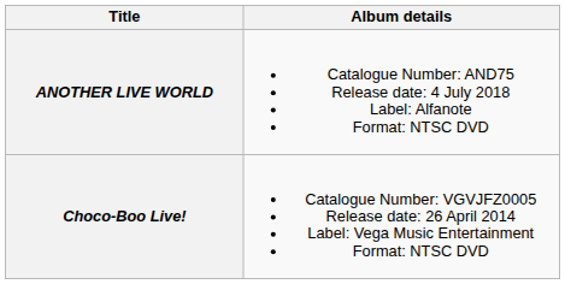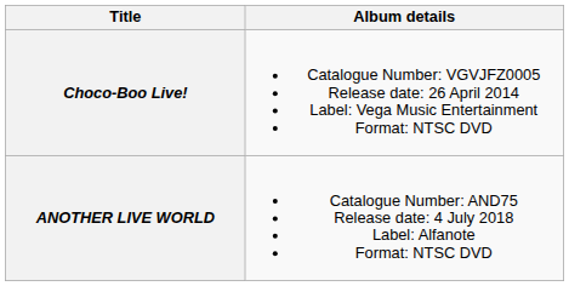rows swapped: Choco-Boo Live! <-> ANOTHER LIVE WORLD
